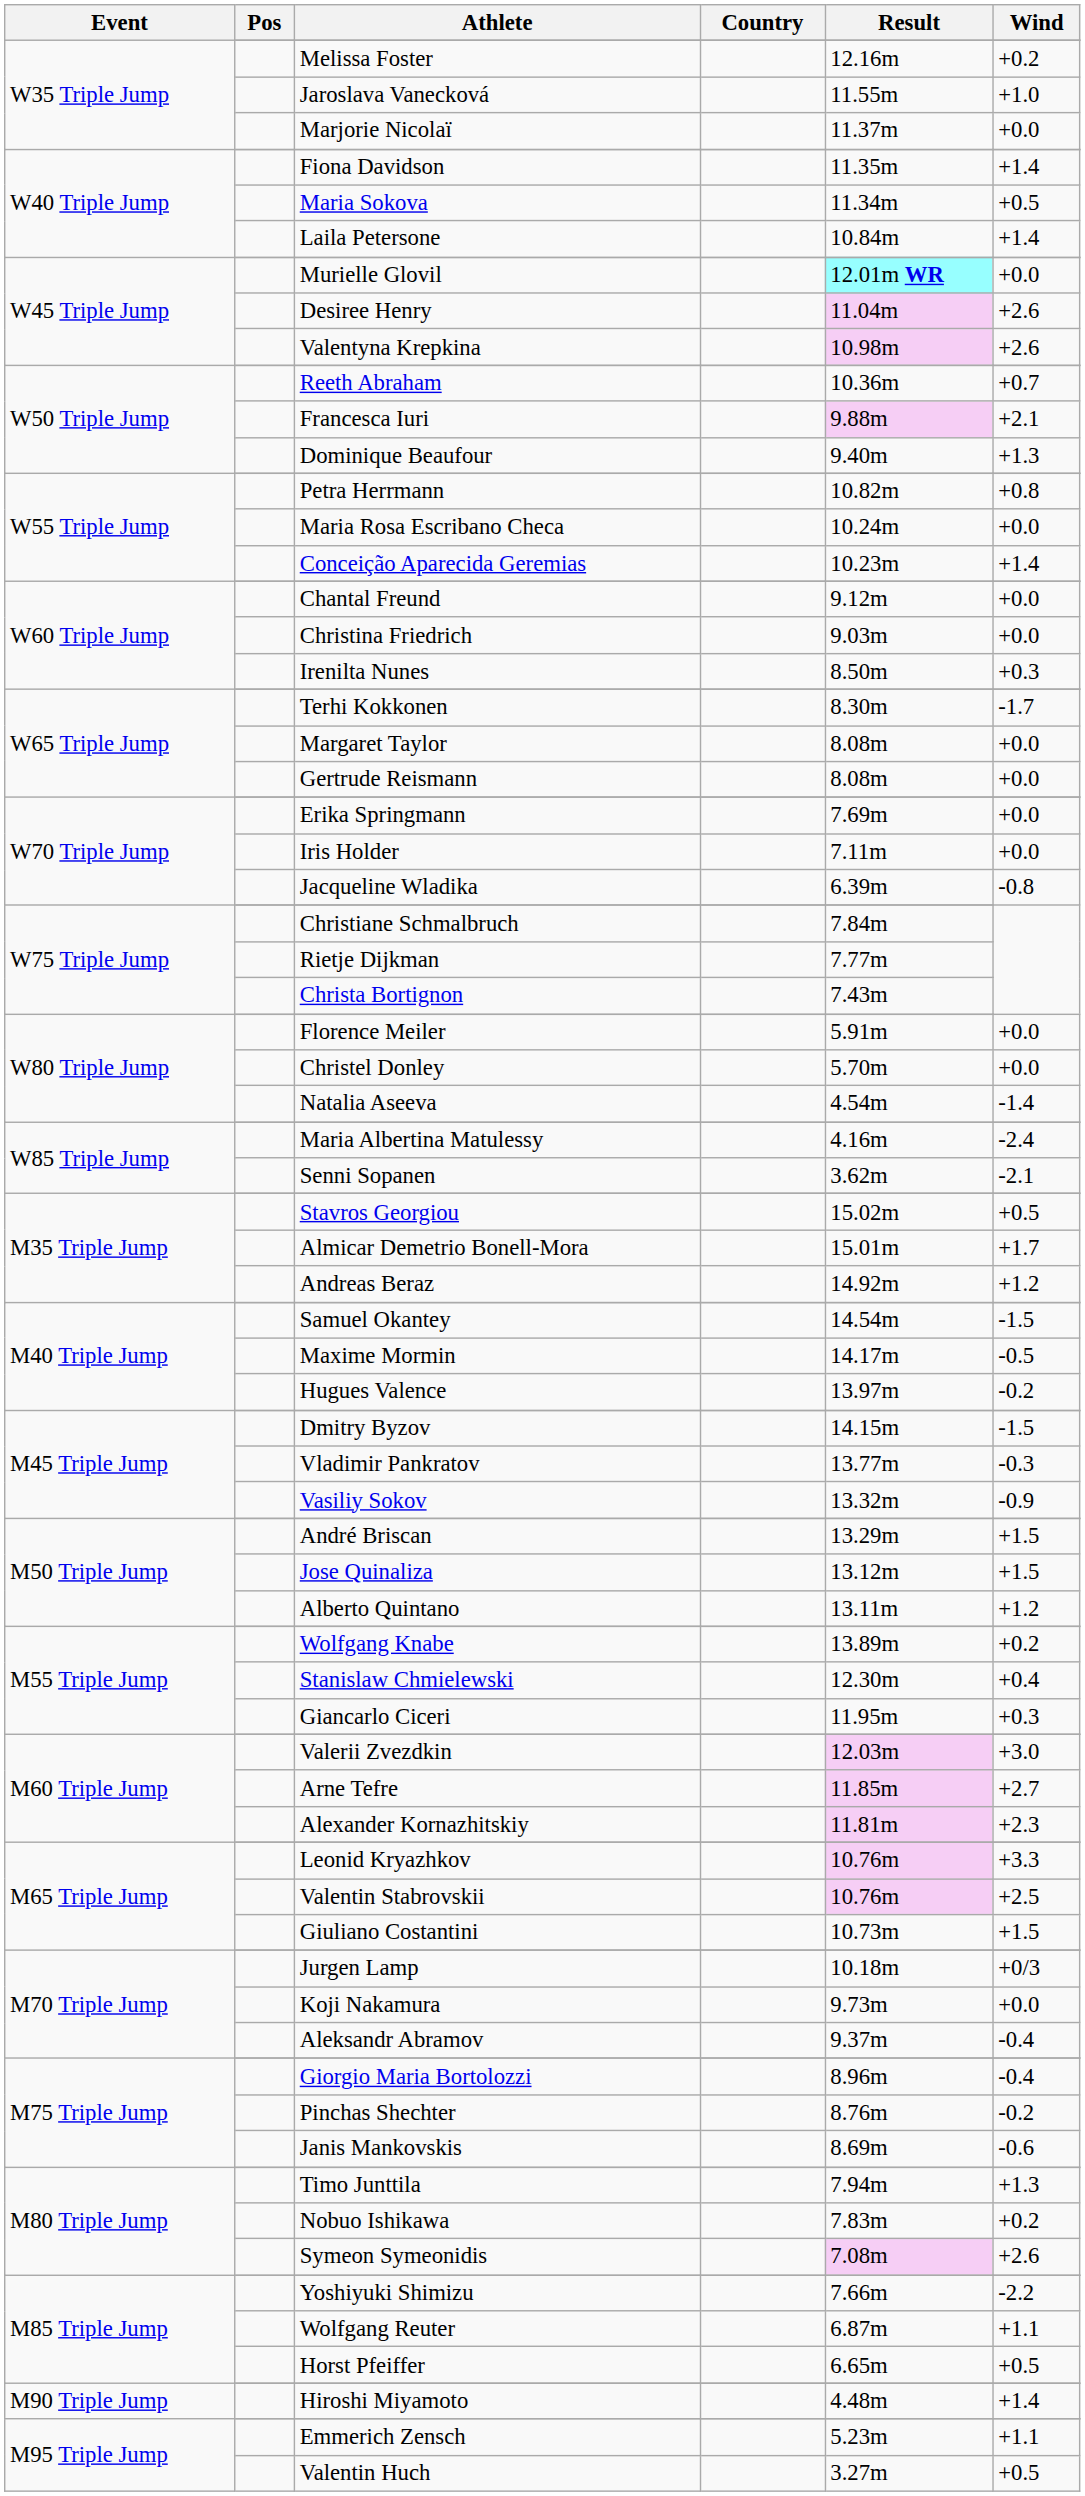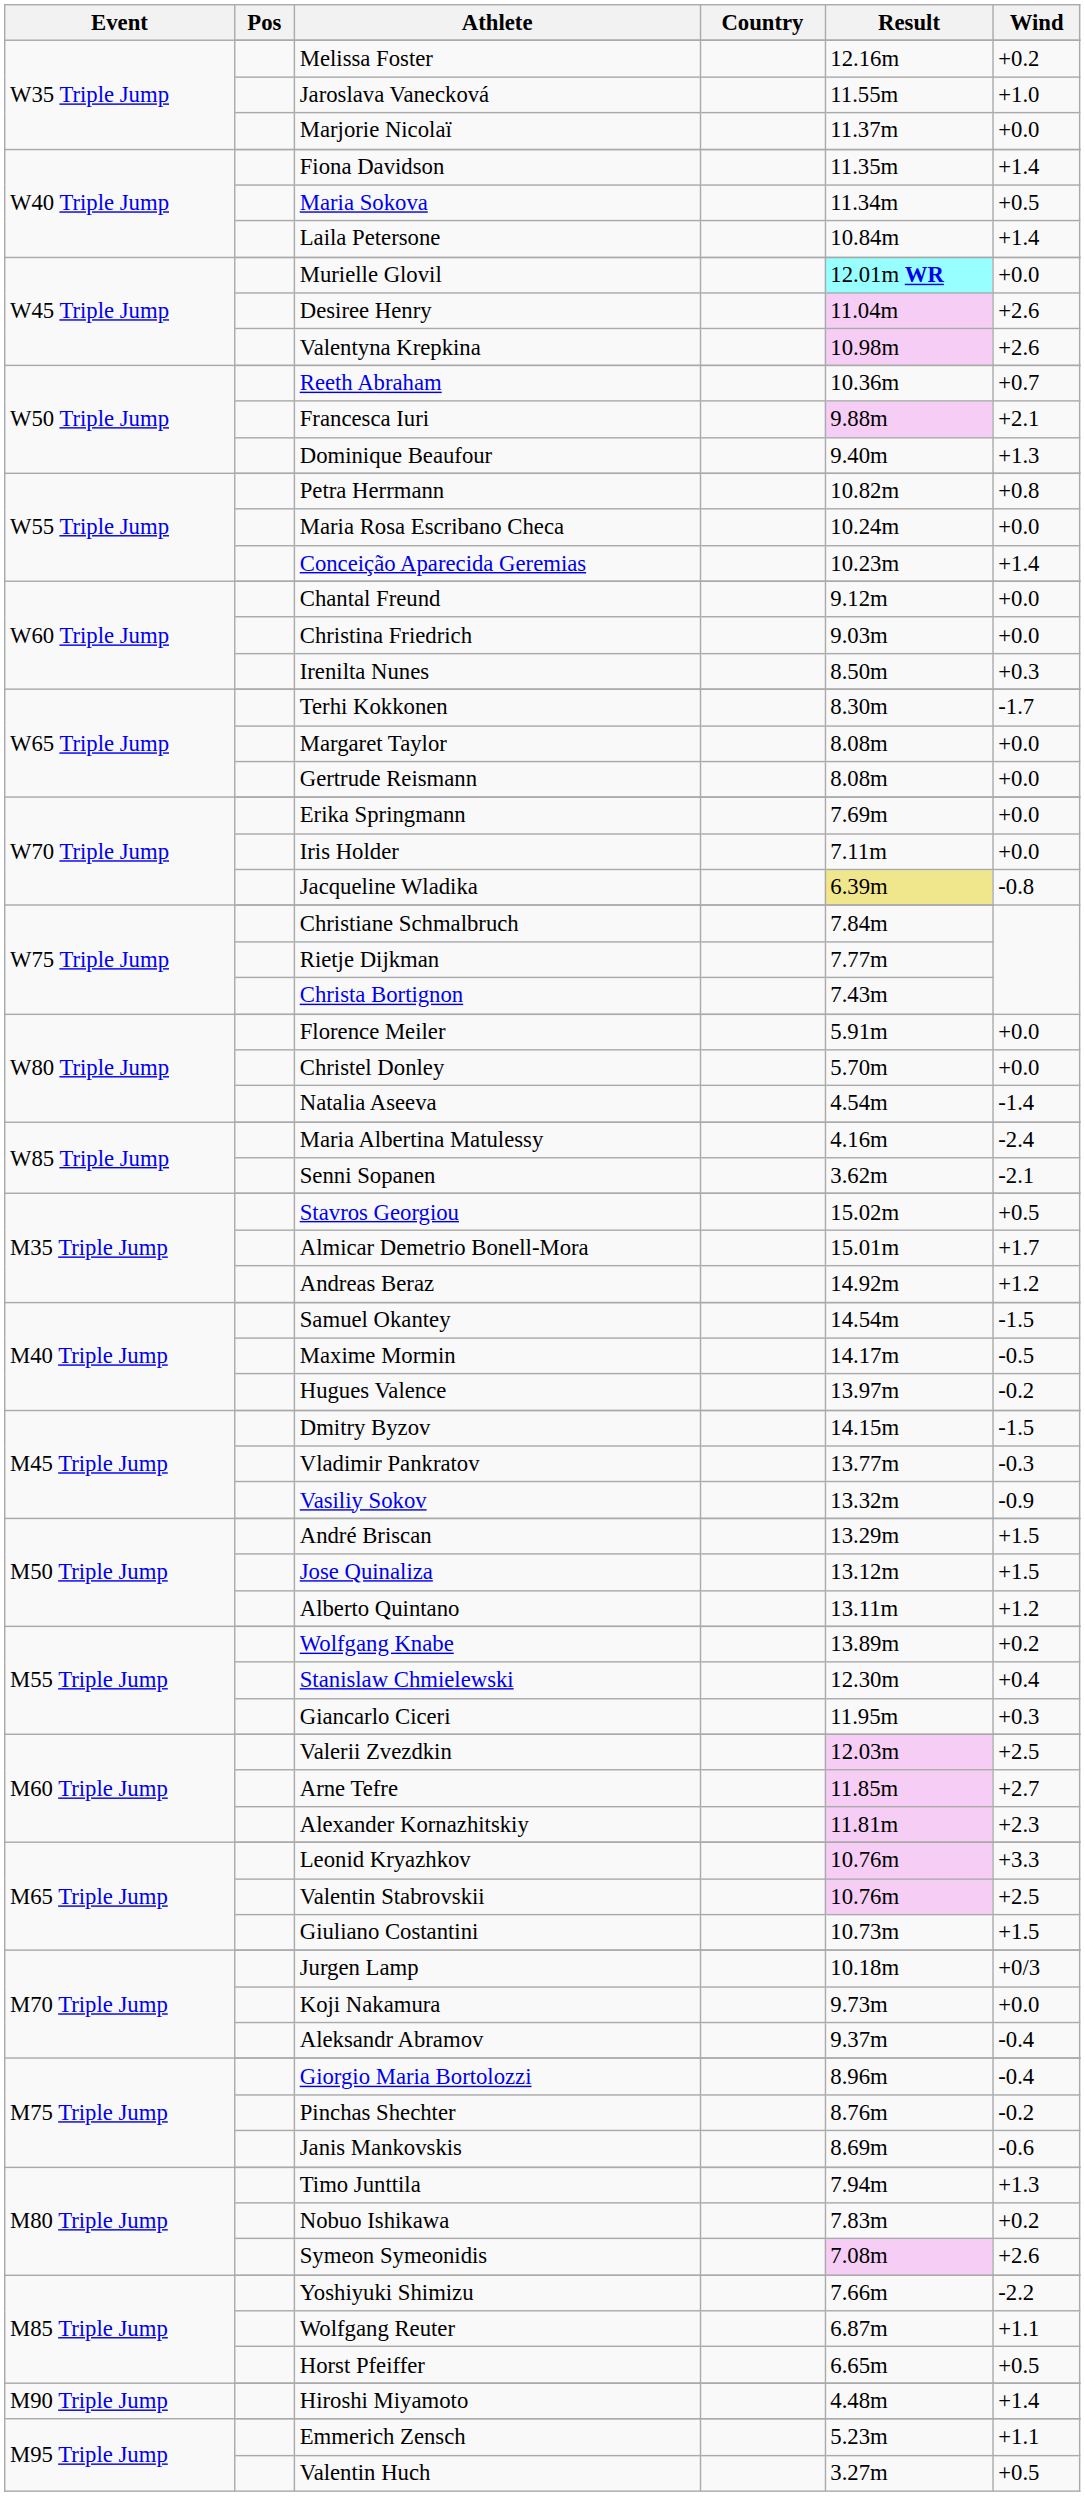Jacqueline Wladika | Result: no background -> khaki background
Valerii Zvezdkin | Wind: +3.0 -> +2.5
